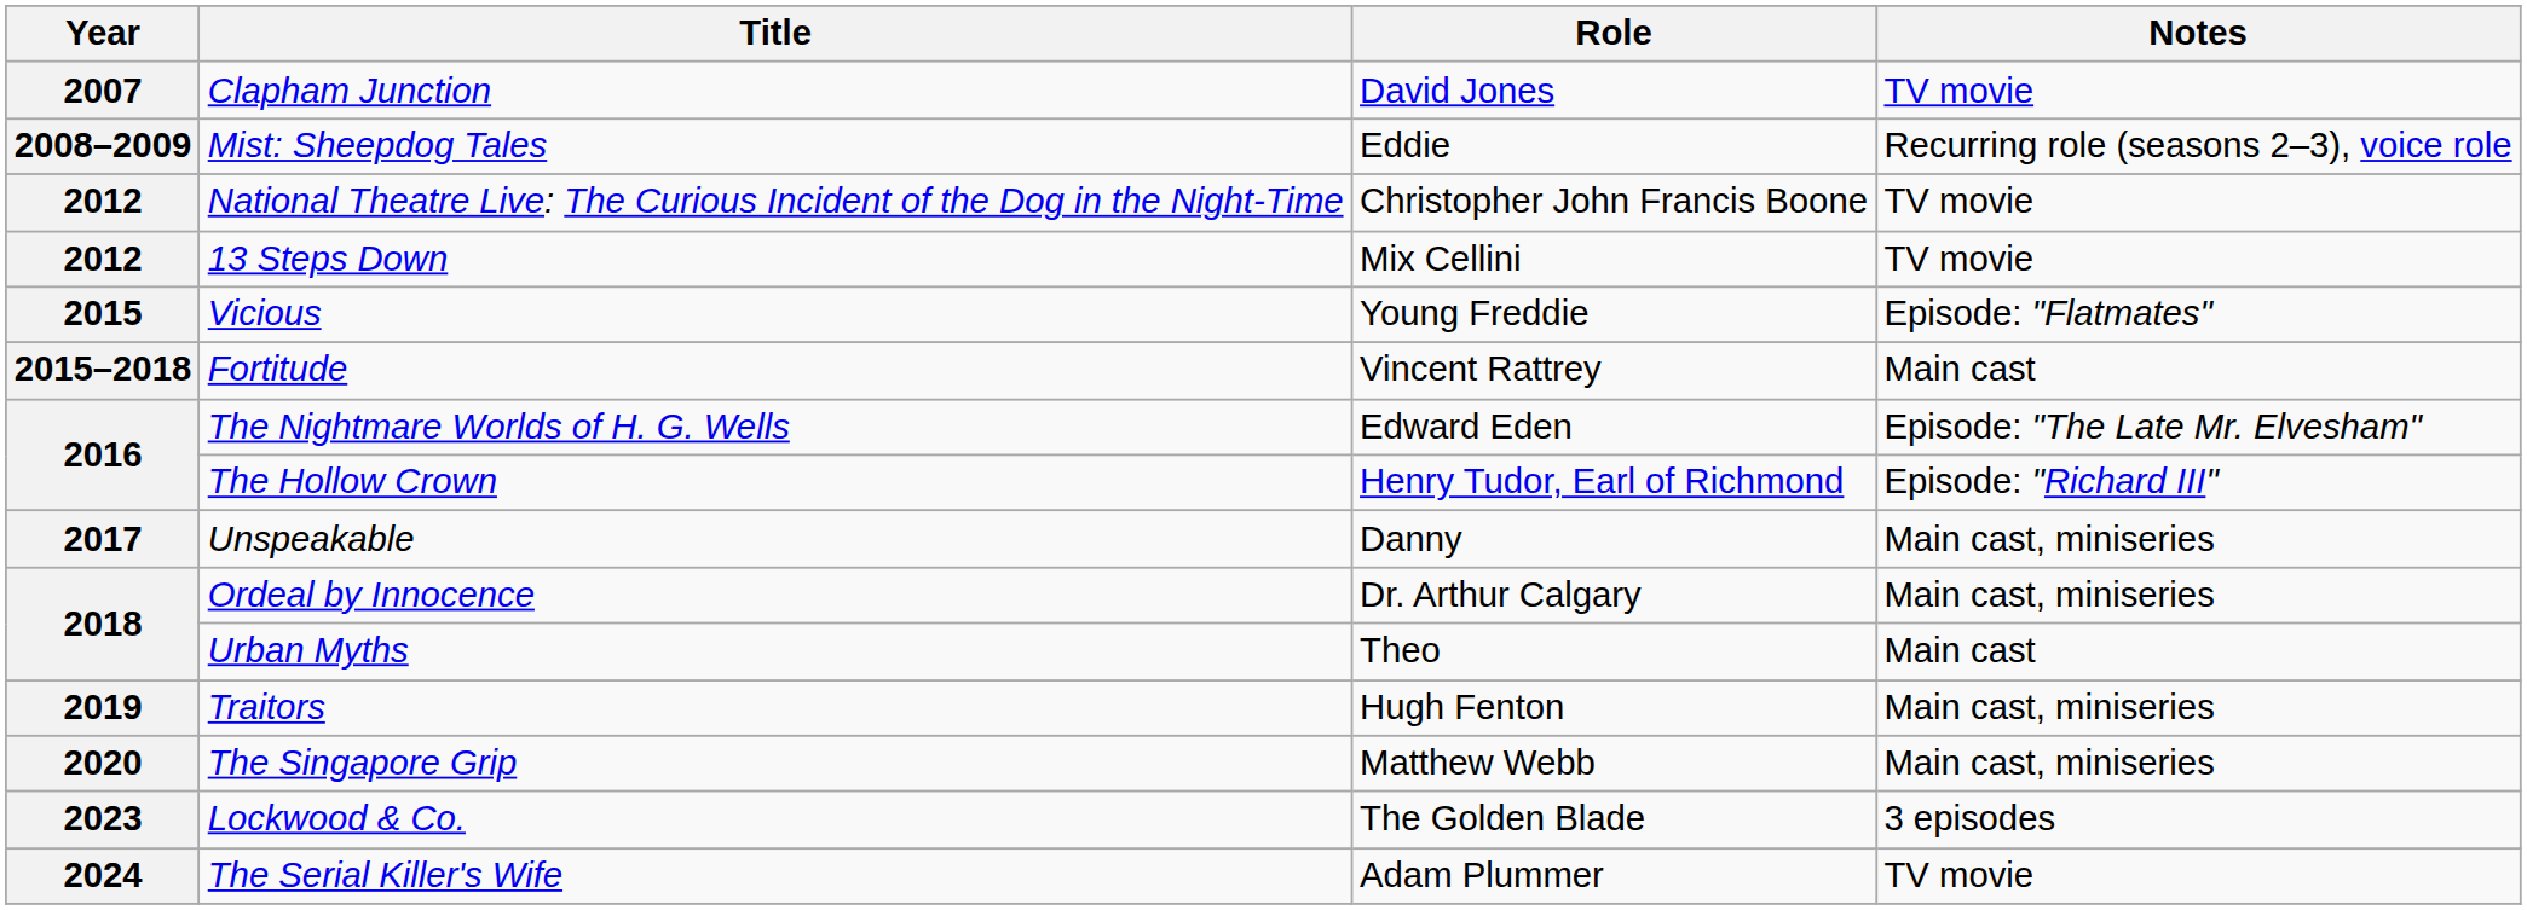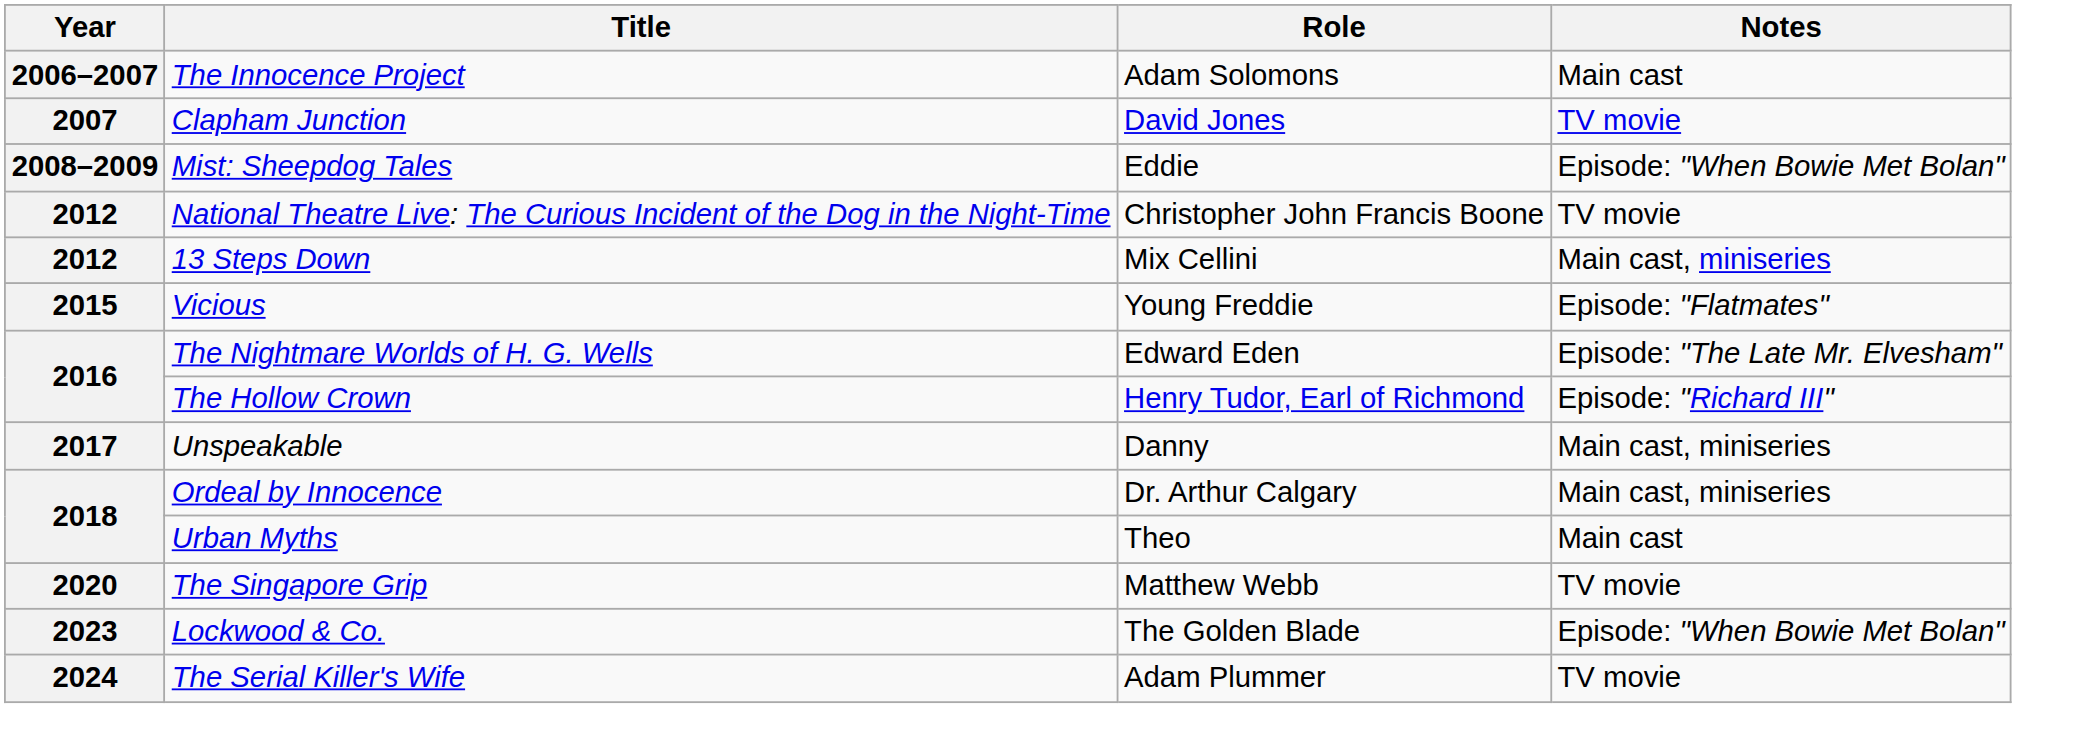+ row: 2006–2007 | The Innocence Project | Adam Solomons | Main cast
Mist: Sheepdog Tales | Notes: Recurring role (seasons 2–3), voice role -> Episode: "When Bowie Met Bolan"
13 Steps Down | Notes: TV movie -> Main cast, miniseries
- row: 2015–2018 | Fortitude | Vincent Rattrey | Main cast
- row: 2019 | Traitors | Hugh Fenton | Main cast, miniseries
The Singapore Grip | Notes: Main cast, miniseries -> TV movie
Lockwood & Co. | Notes: 3 episodes -> Episode: "When Bowie Met Bolan"
